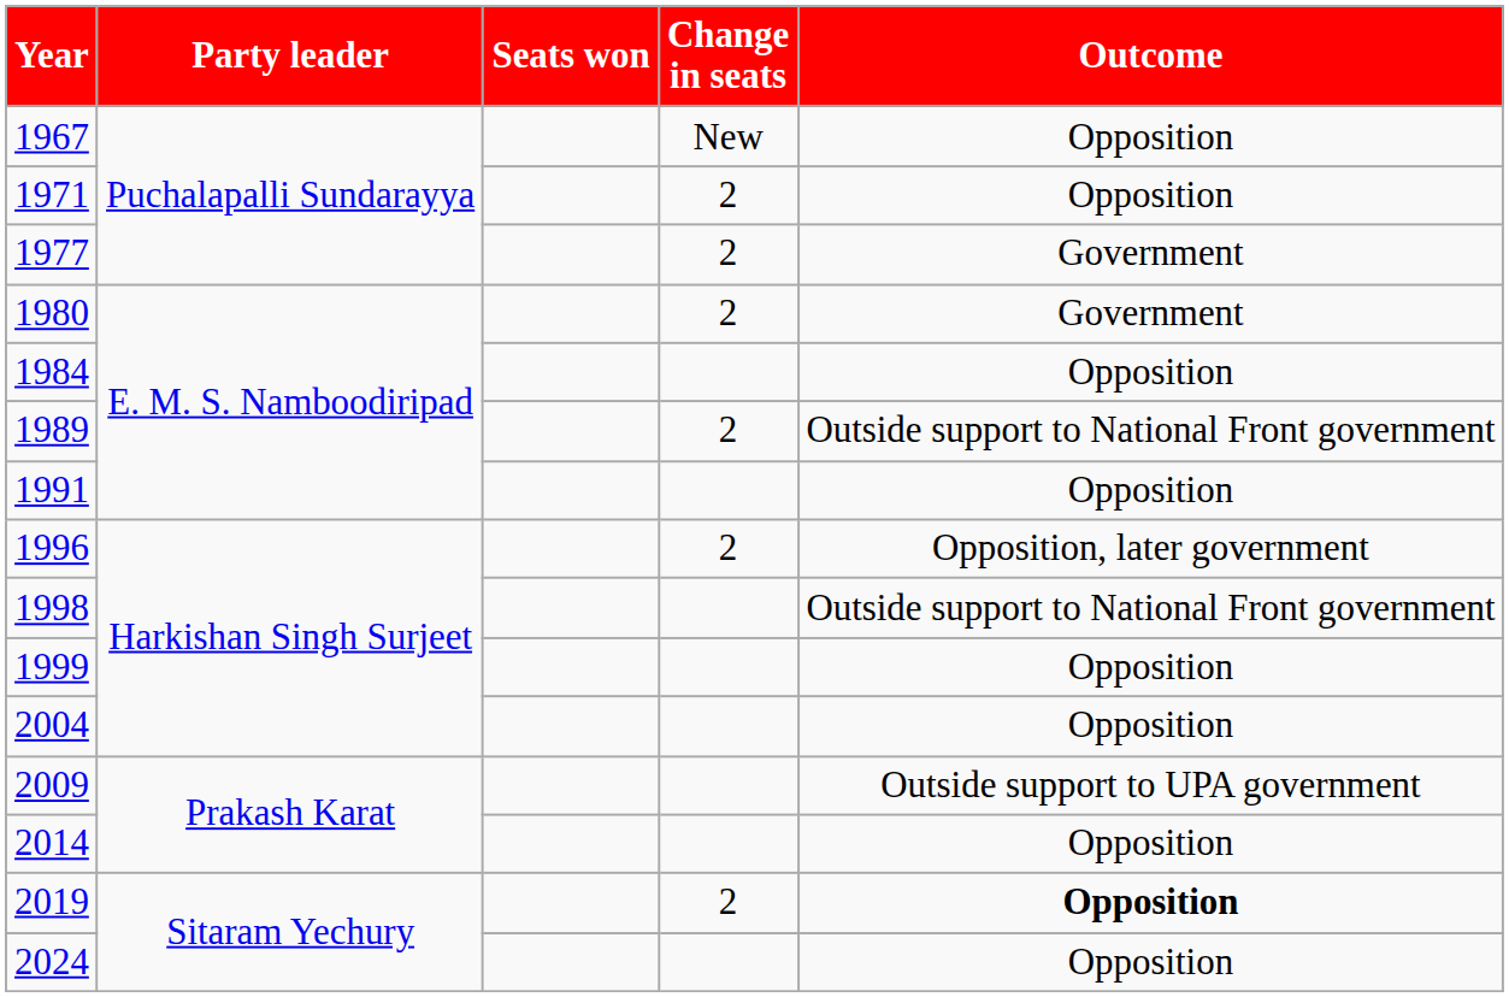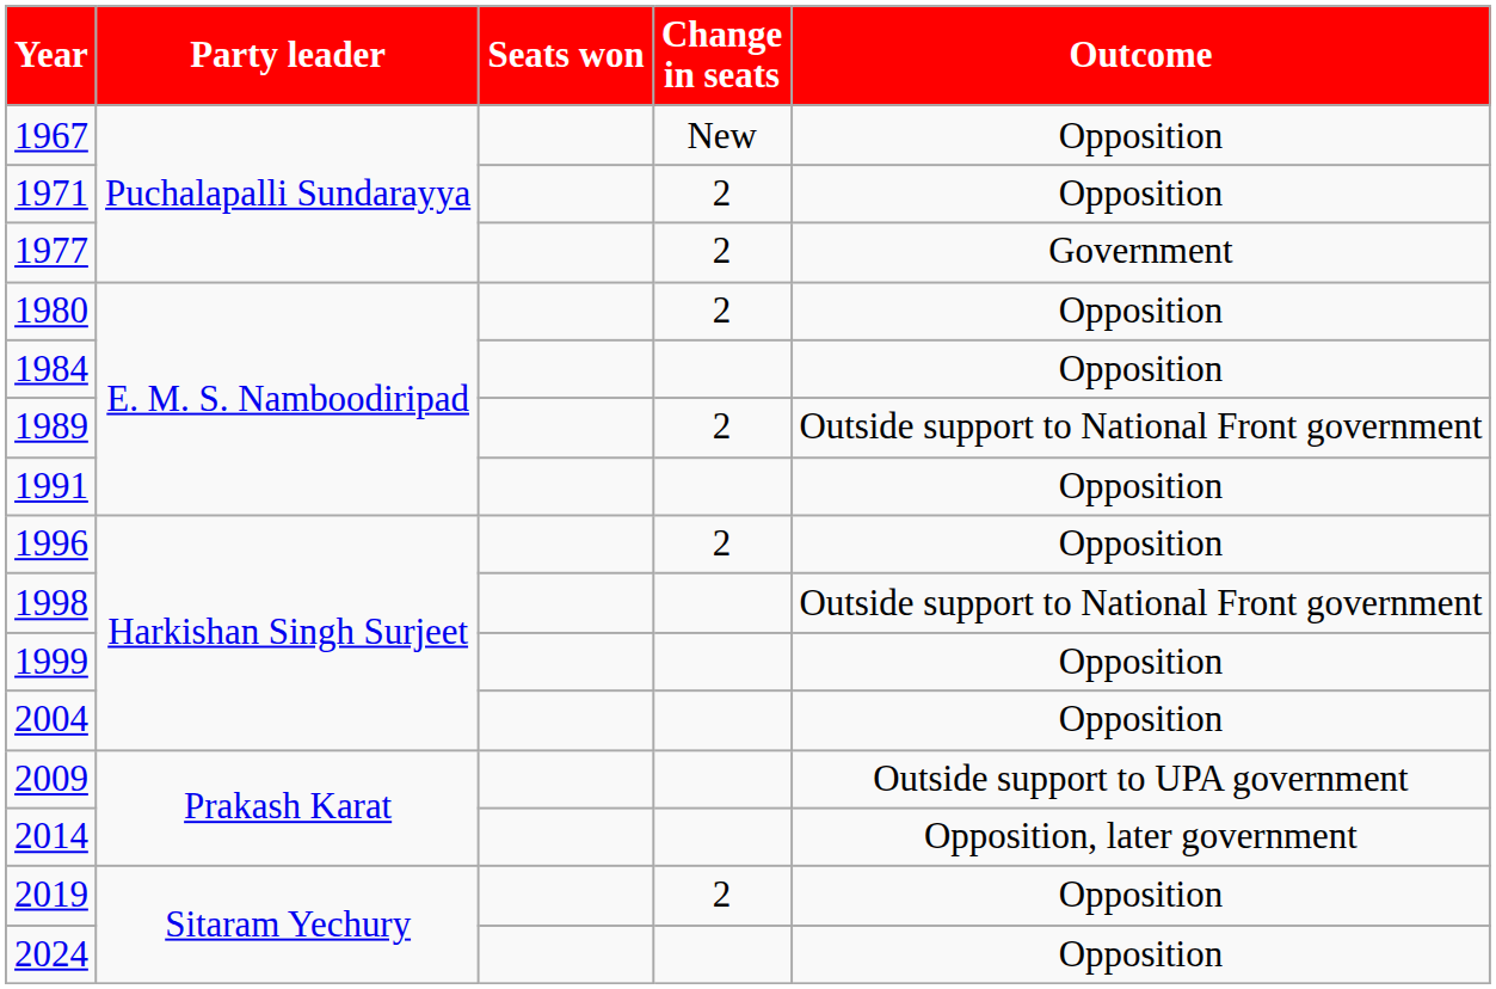1980 | Outcome: Government -> Opposition
1996 | Outcome: Opposition, later government -> Opposition
2014 | Outcome: Opposition -> Opposition, later government
2019 | Outcome: bold -> normal
